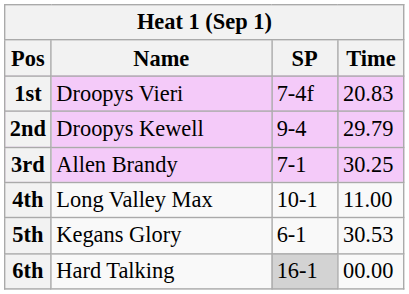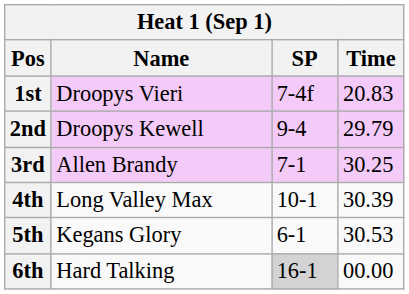4th | Time: 11.00 -> 30.39
